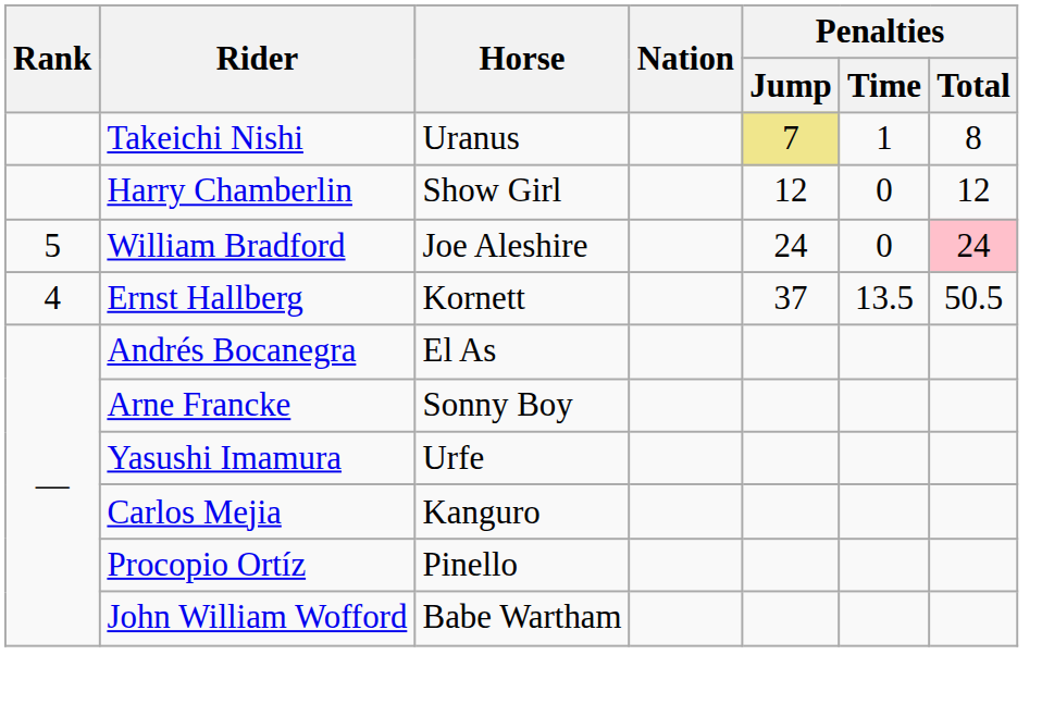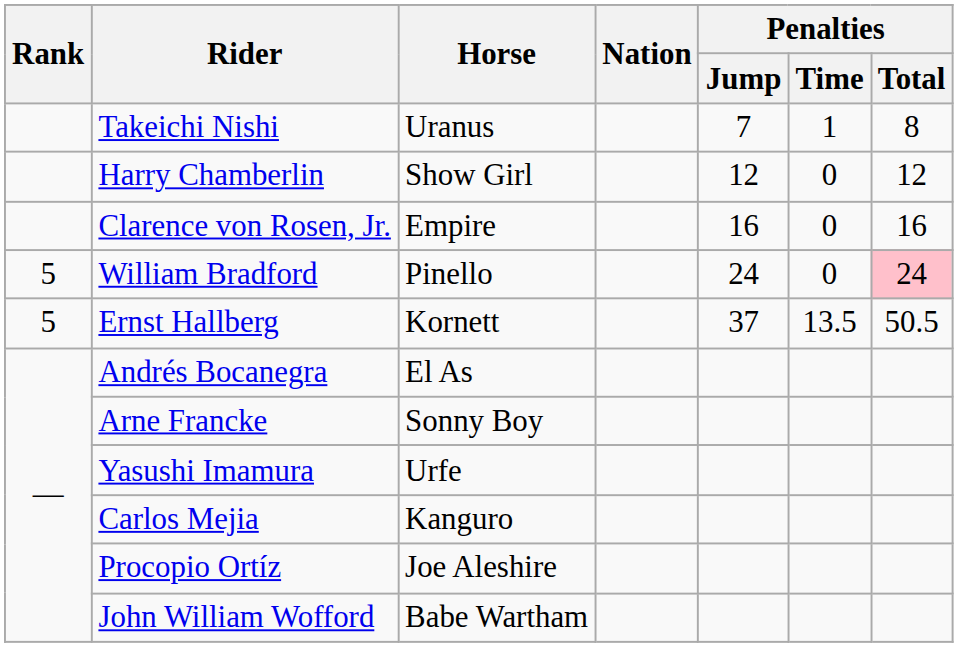Takeichi Nishi | Penalties / Jump: khaki background -> no background
+ row: Clarence von Rosen, Jr. | Empire | 16 | 0 | 16
William Bradford | Horse: Joe Aleshire -> Pinello
Ernst Hallberg | Rank: 4 -> 5
Procopio Ortíz | Horse: Pinello -> Joe Aleshire
